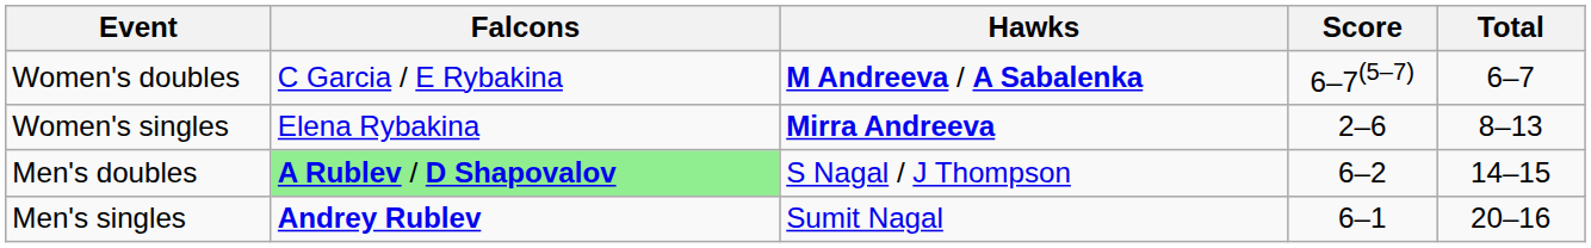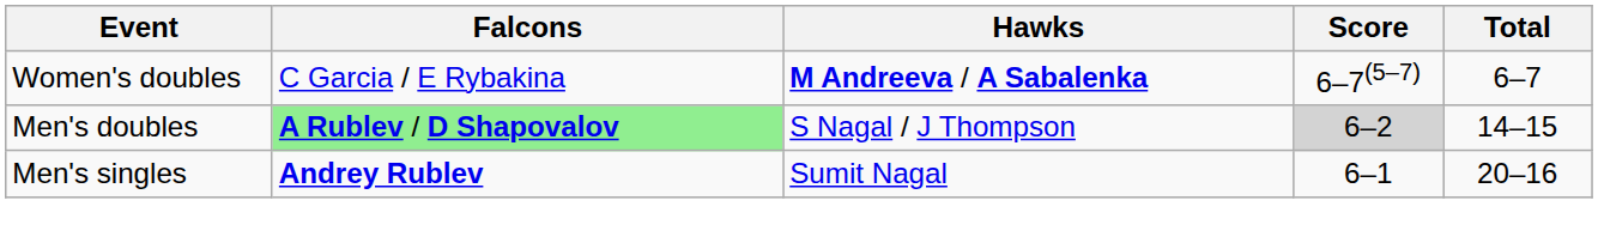- row: Women's singles | Elena Rybakina | Mirra Andreeva | 2–6 | 8–13
Men's doubles | Score: no background -> lightgrey background
